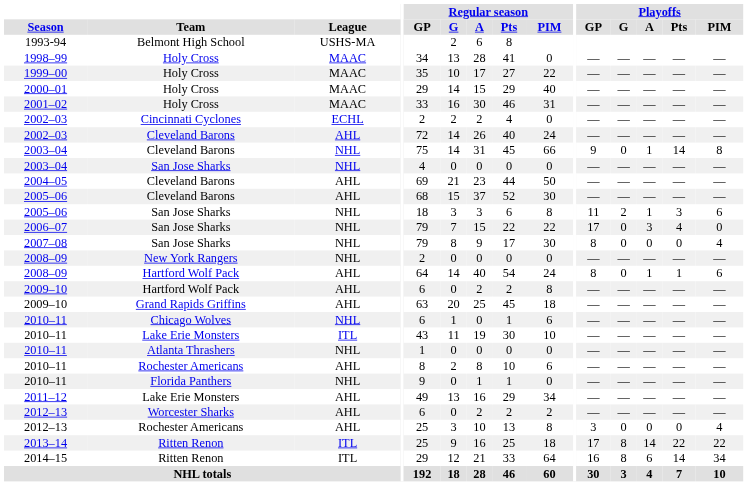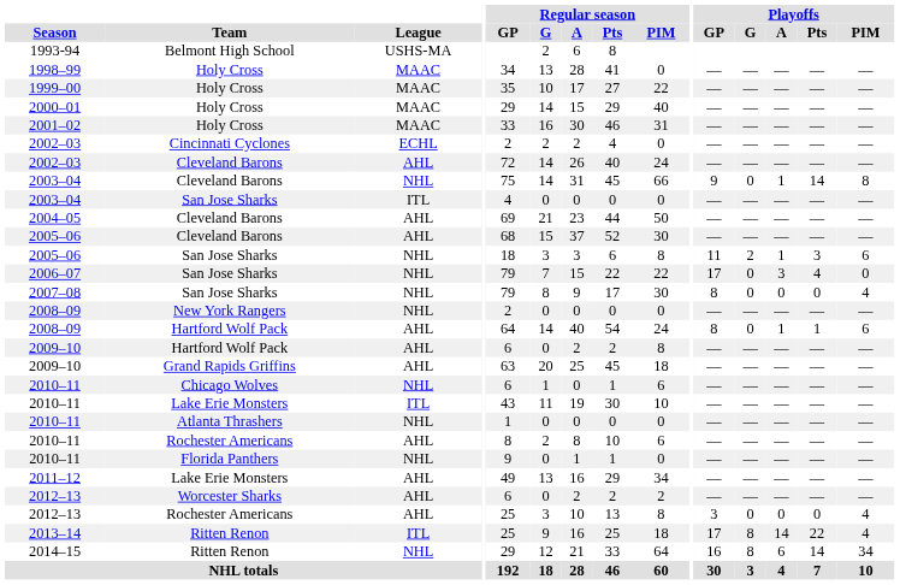2003–04 / San Jose Sharks | League: NHL -> ITL
2013–14 | Playoffs / PIM: 22 -> 4
2014–15 | League: ITL -> NHL
